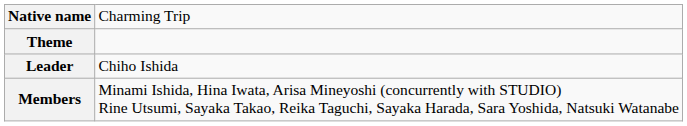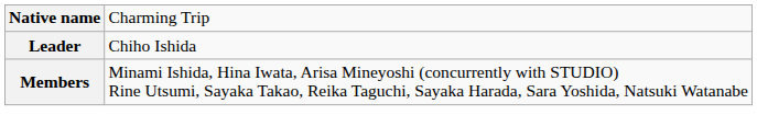- row: Theme
